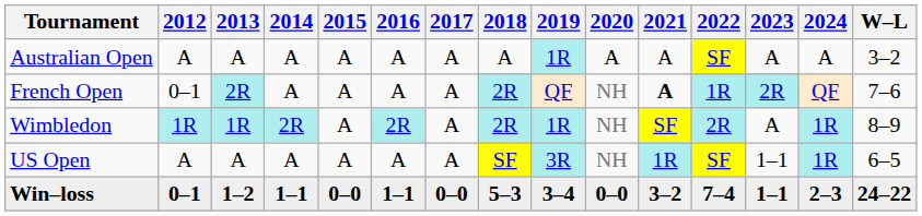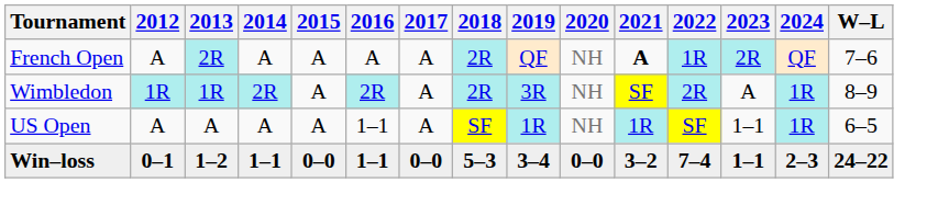- row: Australian Open | A | A | A | A | A | A | A | 1R | A | A | SF | A | A | 3–2
French Open | 2012: 0–1 -> A
Wimbledon | 2019: 1R -> 3R
US Open | 2016: A -> 1–1
US Open | 2019: 3R -> 1R
